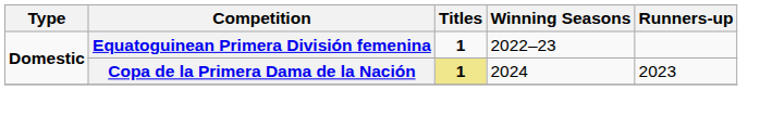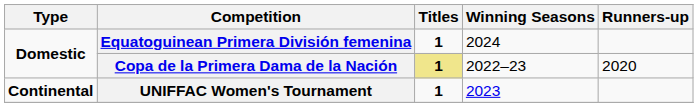Equatoguinean Primera División femenina | Winning Seasons: 2022–23 -> 2024
Copa de la Primera Dama de la Nación | Winning Seasons: 2024 -> 2022–23
Copa de la Primera Dama de la Nación | Runners-up: 2023 -> 2020
+ row: Continental | UNIFFAC Women's Tournament | 1 | 2023
